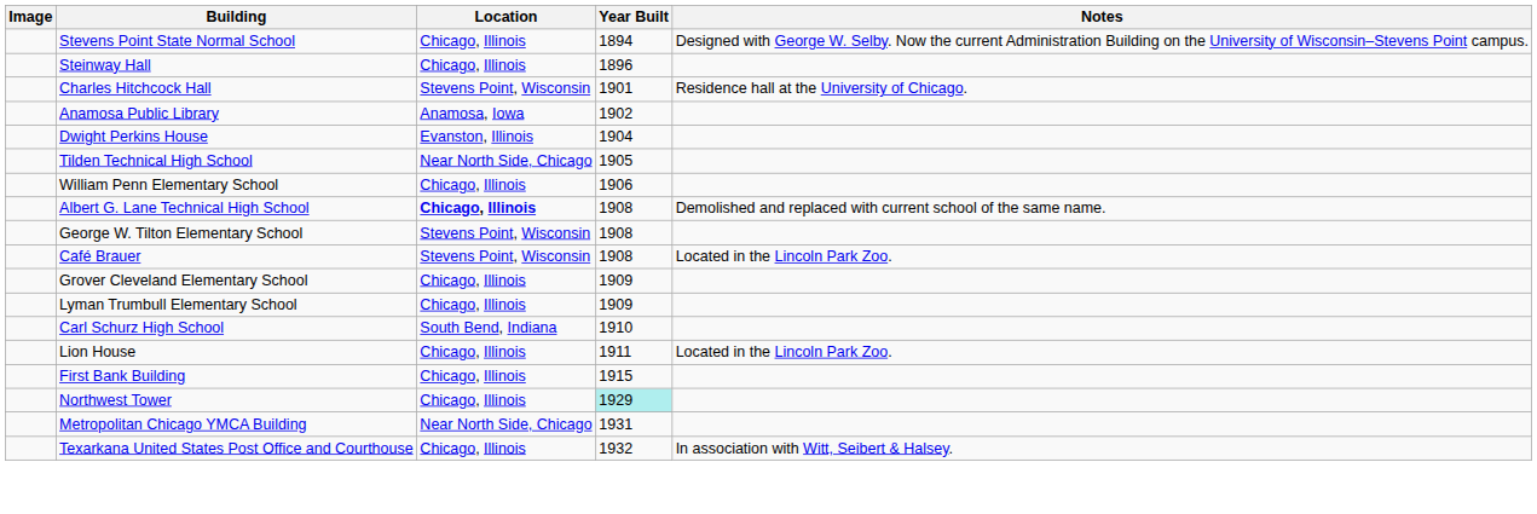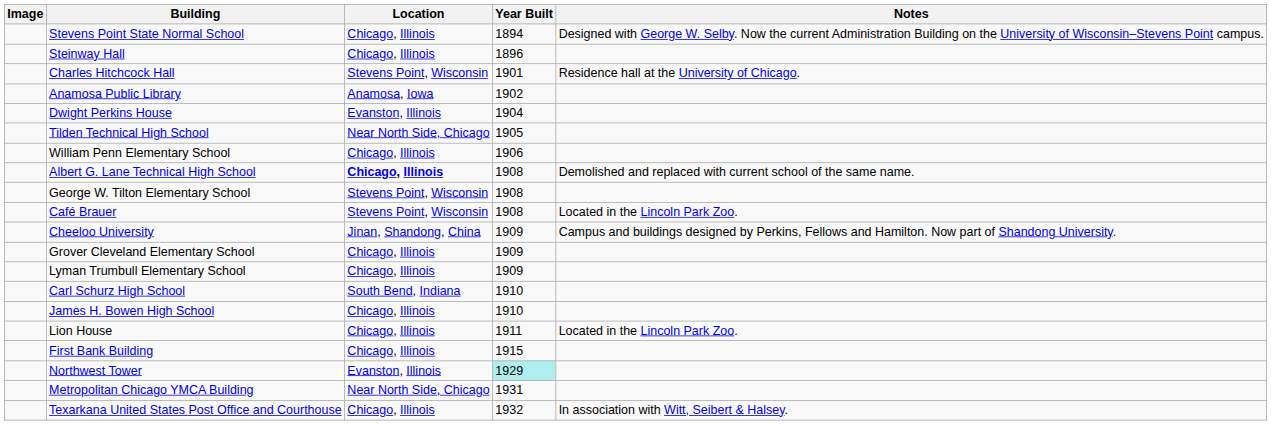+ row: Cheeloo University | Jinan, Shandong, China | 1909 | Campus and buildings designed by Perkins, Fellows and Hamilton. Now part of Shandong University.
+ row: James H. Bowen High School | Chicago, Illinois | 1910
Northwest Tower | Location: Chicago, Illinois -> Evanston, Illinois
